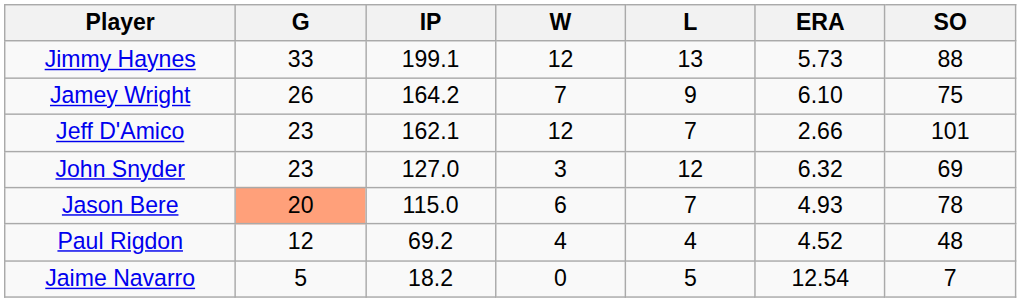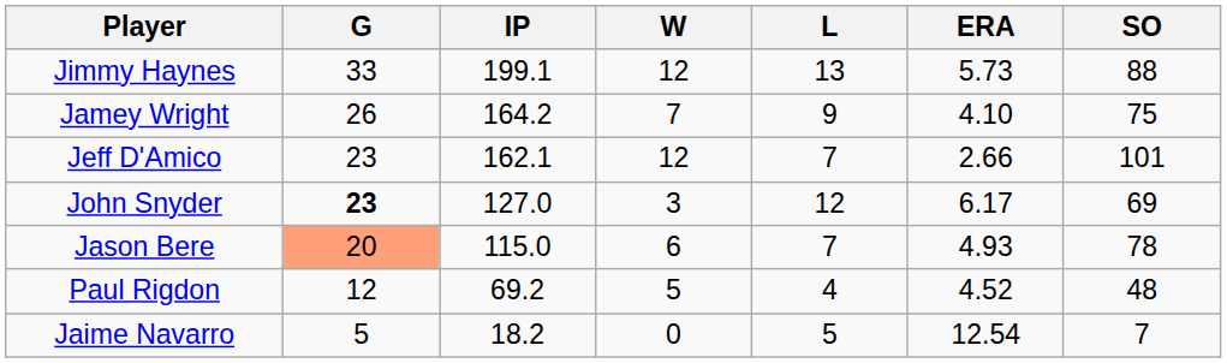Jamey Wright | ERA: 6.10 -> 4.10
John Snyder | G: normal -> bold
John Snyder | ERA: 6.32 -> 6.17
Paul Rigdon | W: 4 -> 5
